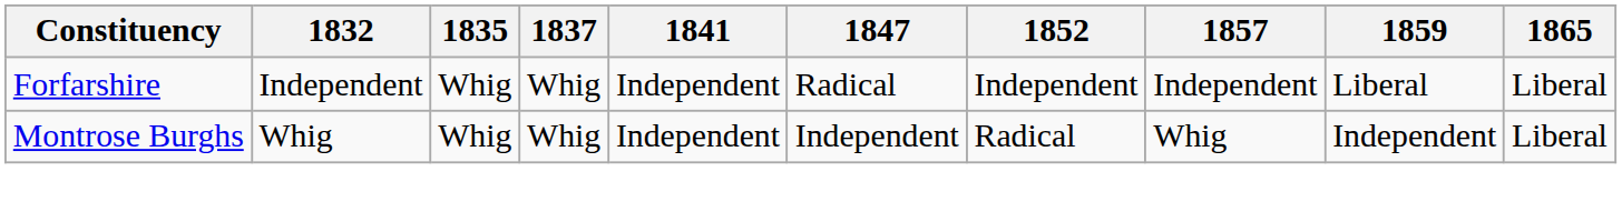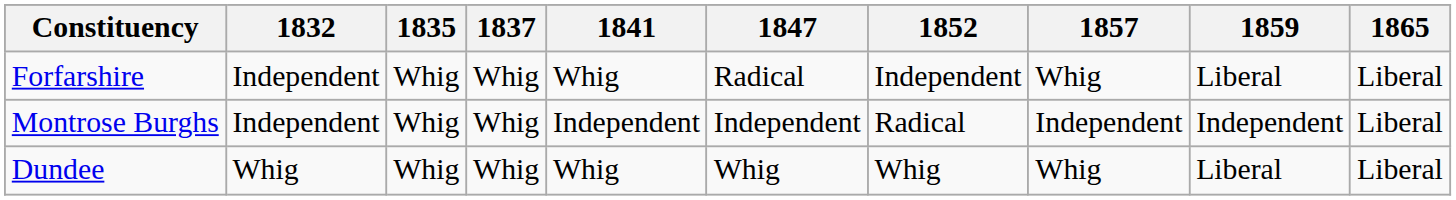Forfarshire | 1841: Independent -> Whig
Forfarshire | 1857: Independent -> Whig
Montrose Burghs | 1832: Whig -> Independent
Montrose Burghs | 1857: Whig -> Independent
+ row: Dundee | Whig | Whig | Whig | Whig | Whig | Whig | Whig | Liberal | Liberal
